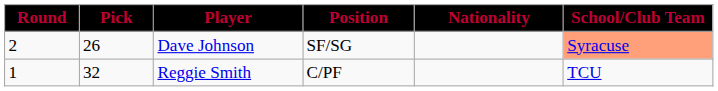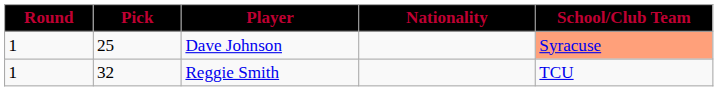- column: Position | SF/SG | C/PF
Dave Johnson | Round: 2 -> 1
Dave Johnson | Pick: 26 -> 25
